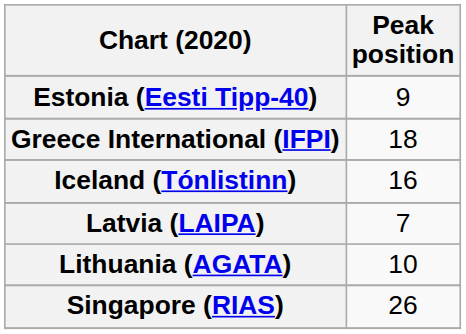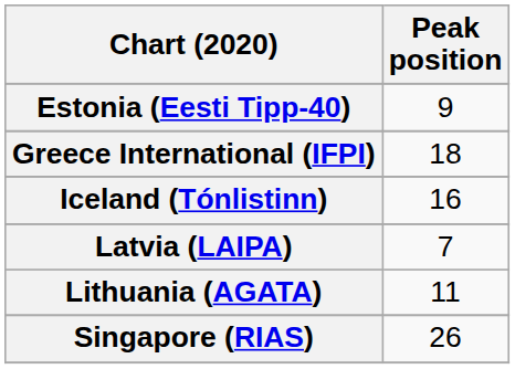Lithuania (AGATA) | Peak position: 10 -> 11
